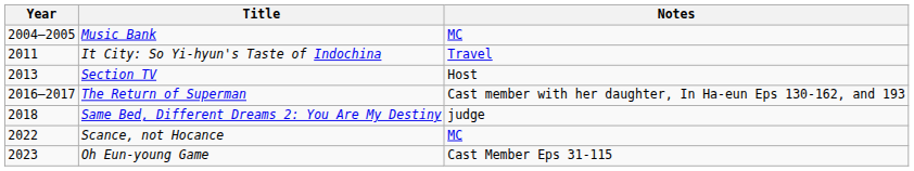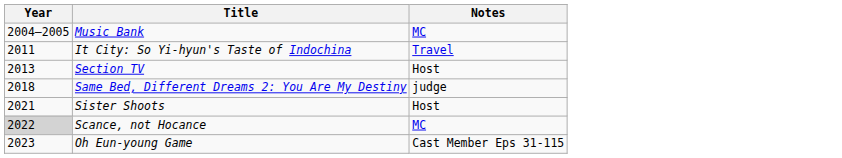- row: 2016–2017 | The Return of Superman | Cast member with her daughter, In Ha-eun Eps 130-162, and 193
+ row: 2021 | Sister Shoots | Host
Scance, not Hocance | Year: no background -> lightgrey background
